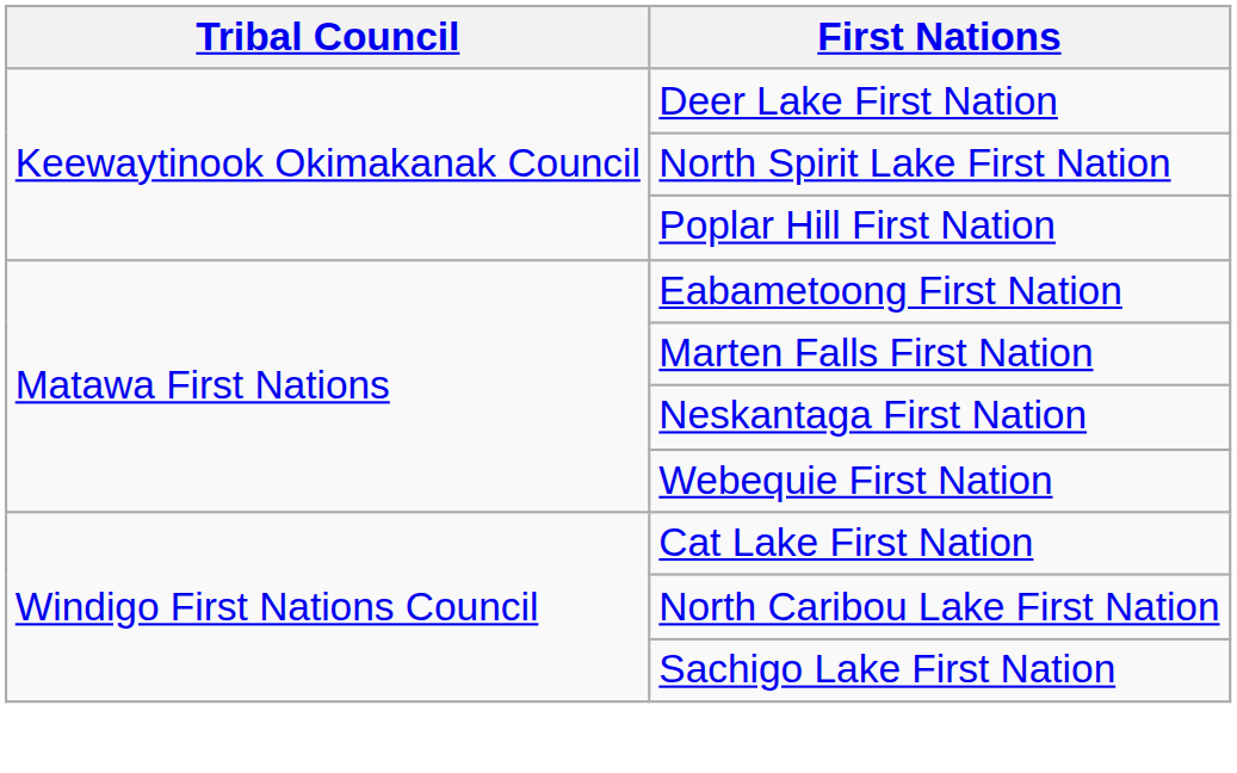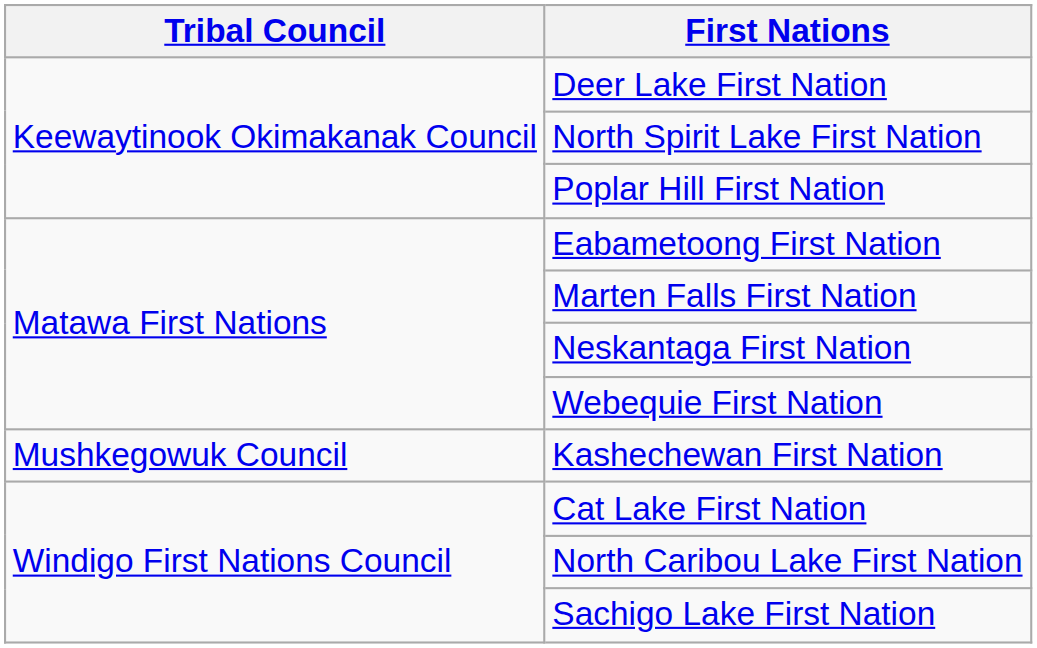+ row: Mushkegowuk Council | Kashechewan First Nation
